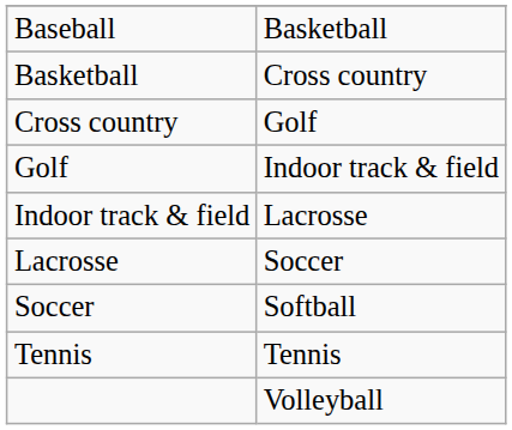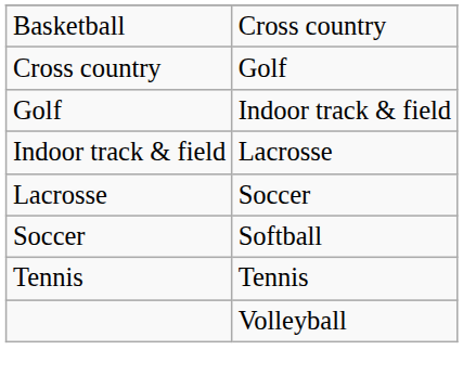- row: Baseball | Basketball
